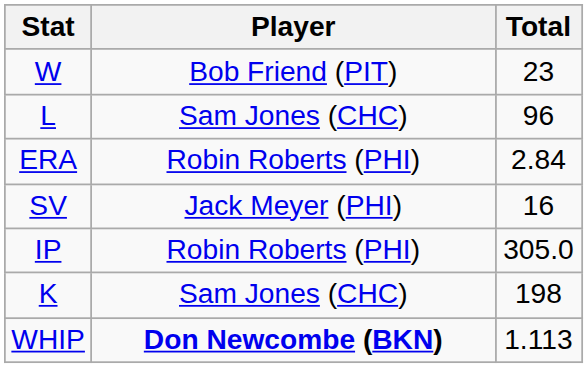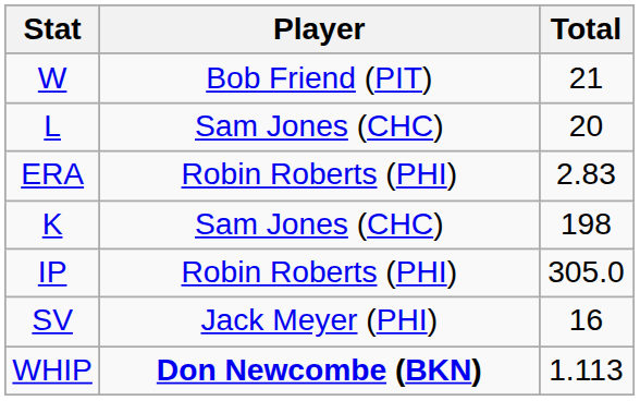W | Total: 23 -> 21
L | Total: 96 -> 20
ERA | Total: 2.84 -> 2.83
rows swapped: K <-> SV
